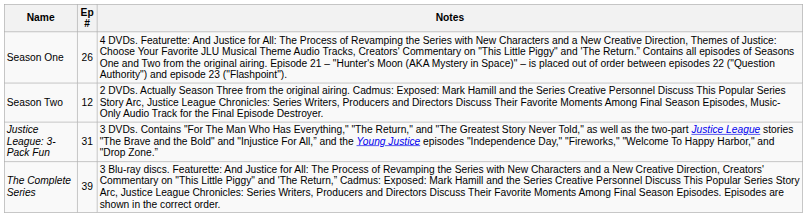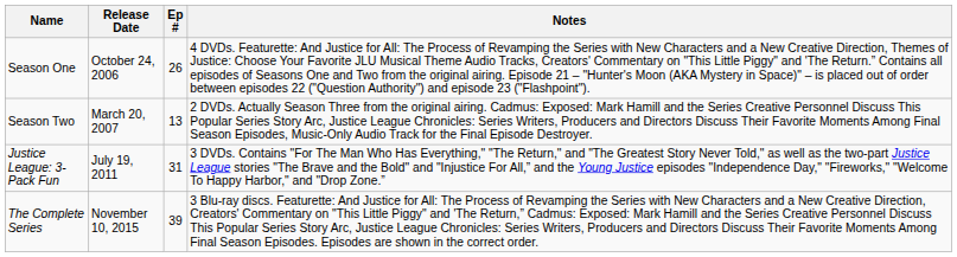+ column: Release Date | October 24, 2006 | March 20, 2007 | July 19, 2011 | November 10, 2015
Season Two | Ep #: 12 -> 13
